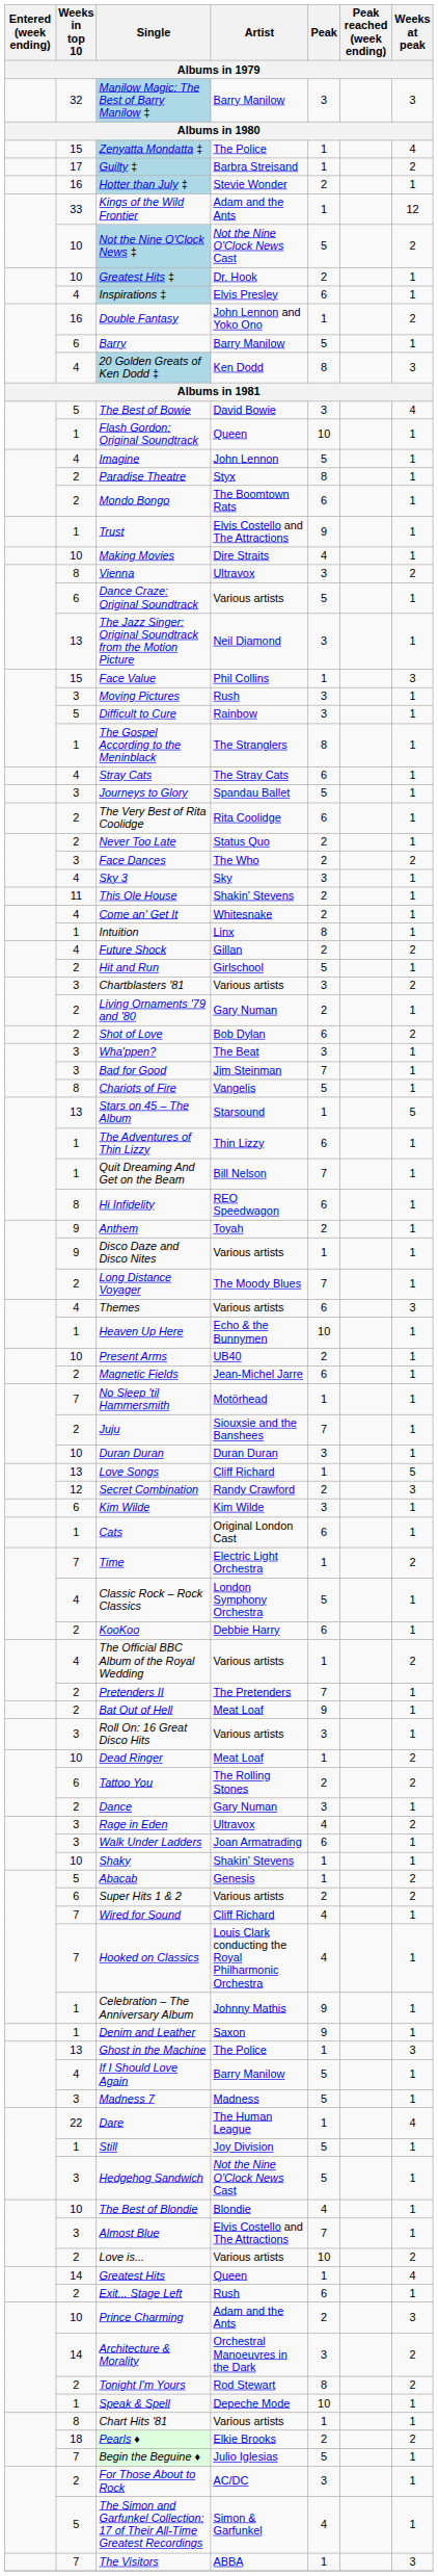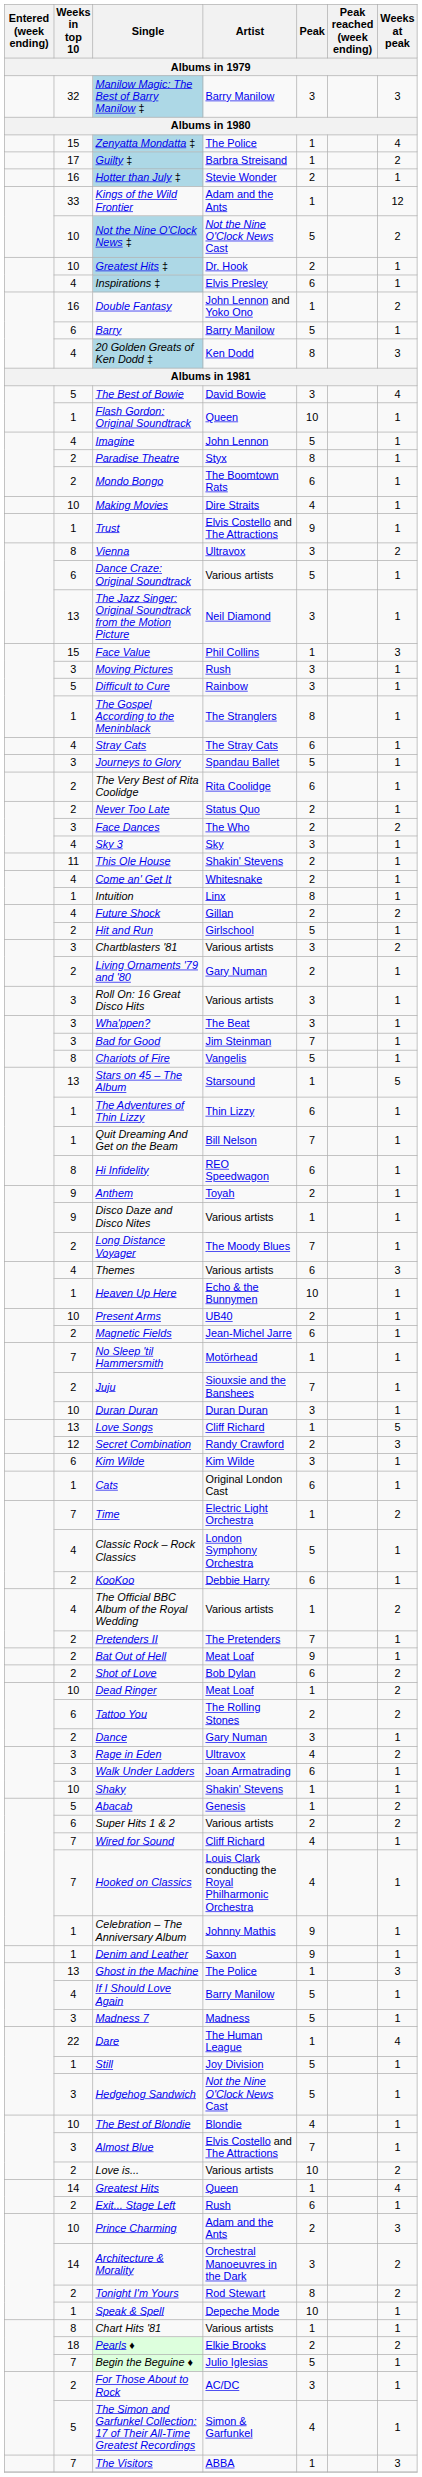rows swapped: Trust <-> Making Movies
rows swapped: Roll On: 16 Great Disco Hits <-> Shot of Love
